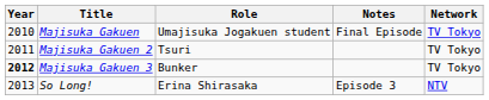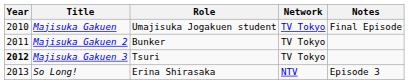columns swapped: Network <-> Notes
Majisuka Gakuen 2 | Role: Tsuri -> Bunker
Majisuka Gakuen 3 | Role: Bunker -> Tsuri
